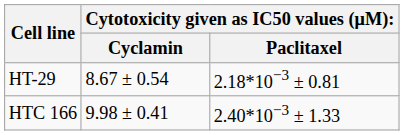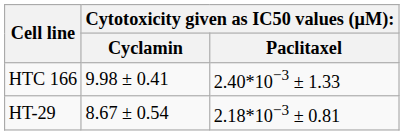rows swapped: HTC 166 <-> HT-29
